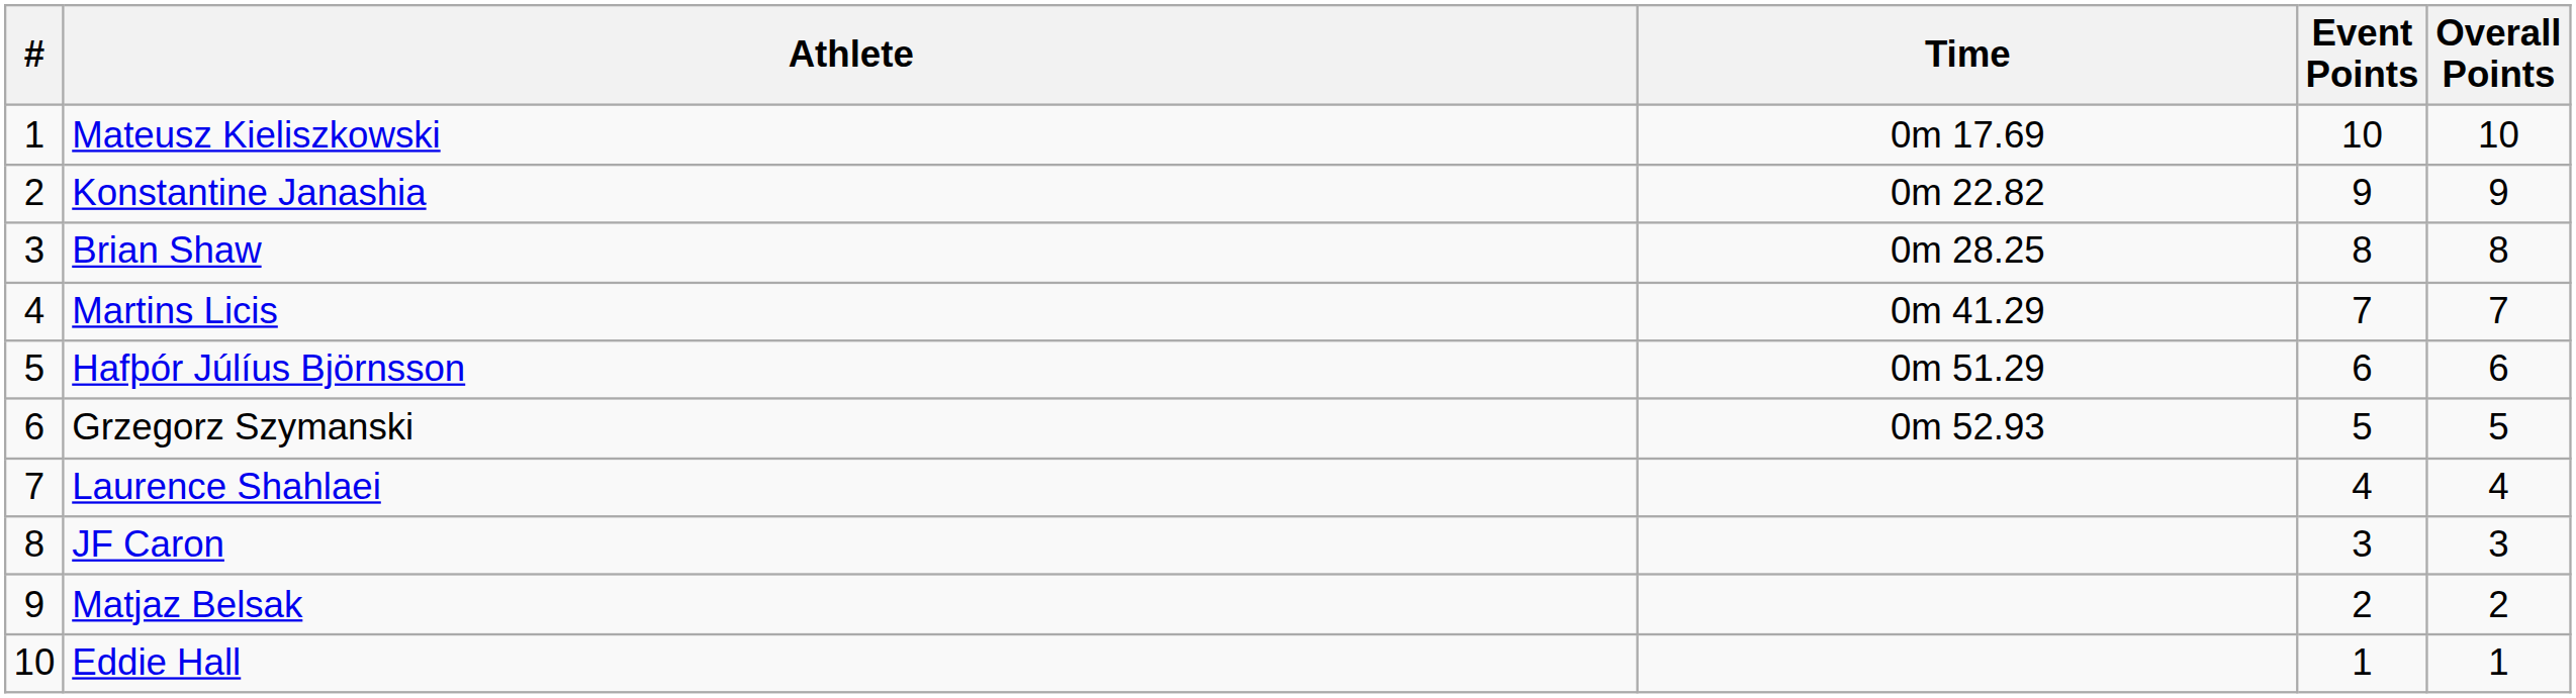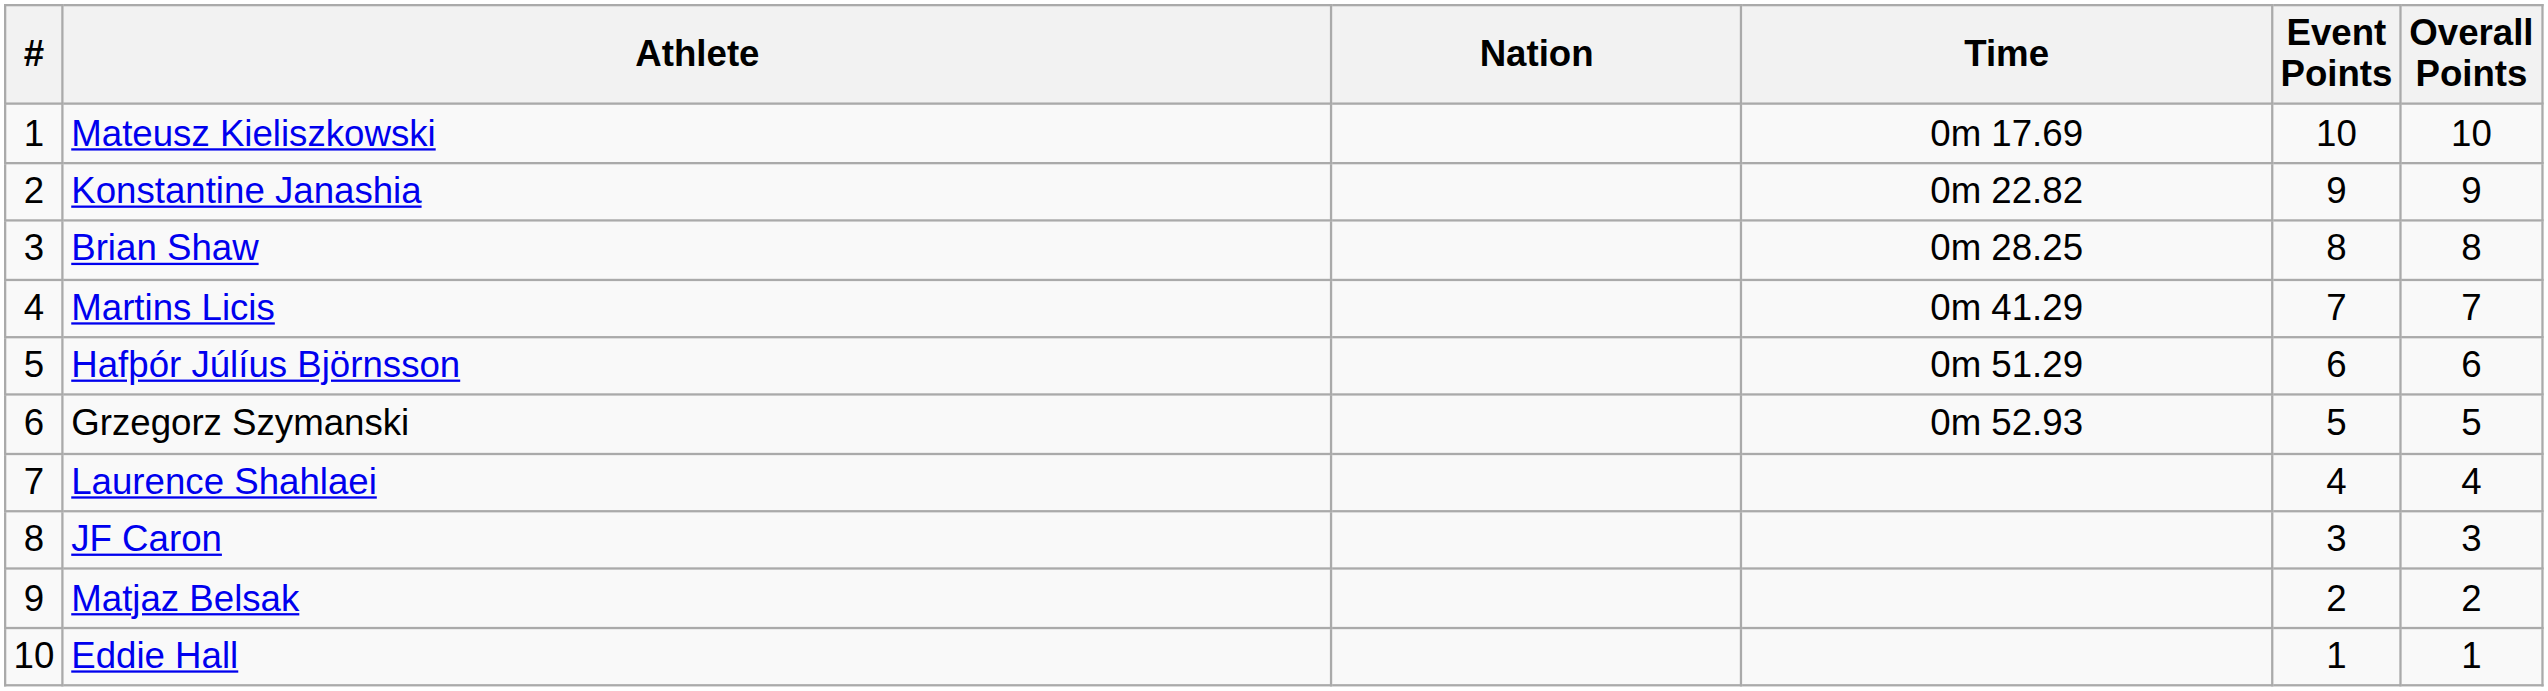+ column: Nation
